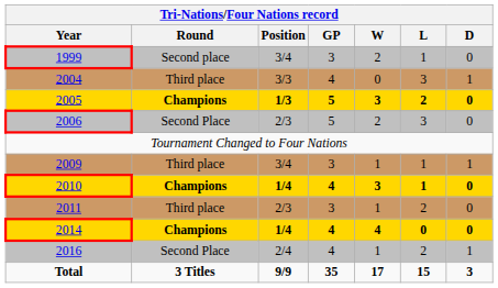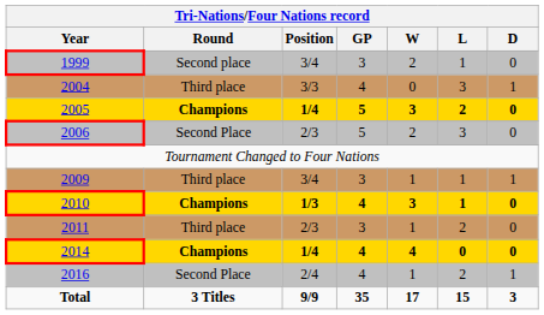2005 | Position: 1/3 -> 1/4
2010 | Position: 1/4 -> 1/3
